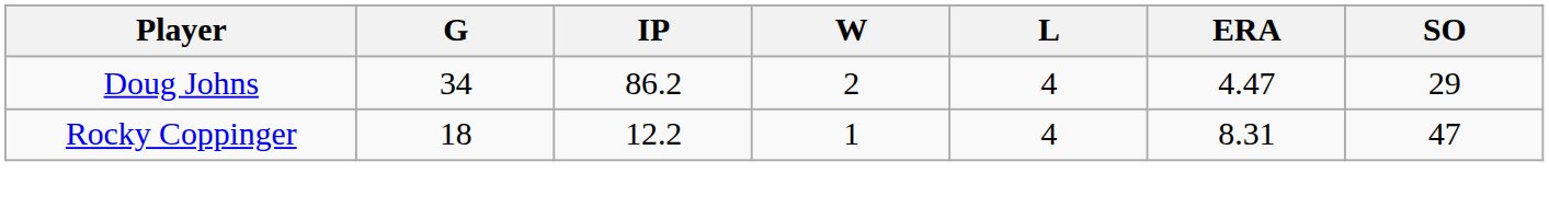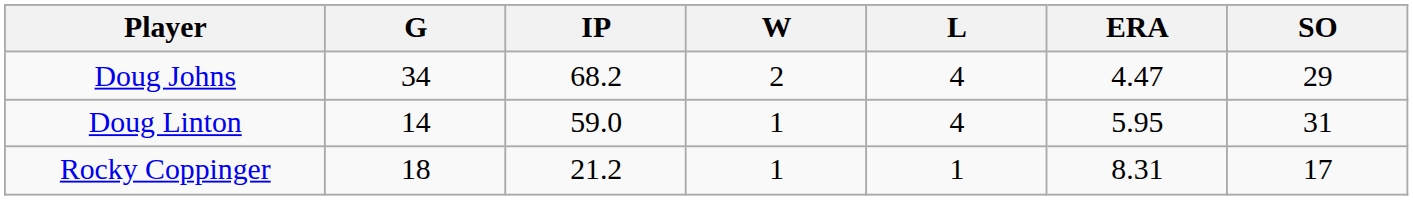Doug Johns | IP: 86.2 -> 68.2
+ row: Doug Linton | 14 | 59.0 | 1 | 4 | 5.95 | 31
Rocky Coppinger | IP: 12.2 -> 21.2
Rocky Coppinger | L: 4 -> 1
Rocky Coppinger | SO: 47 -> 17
